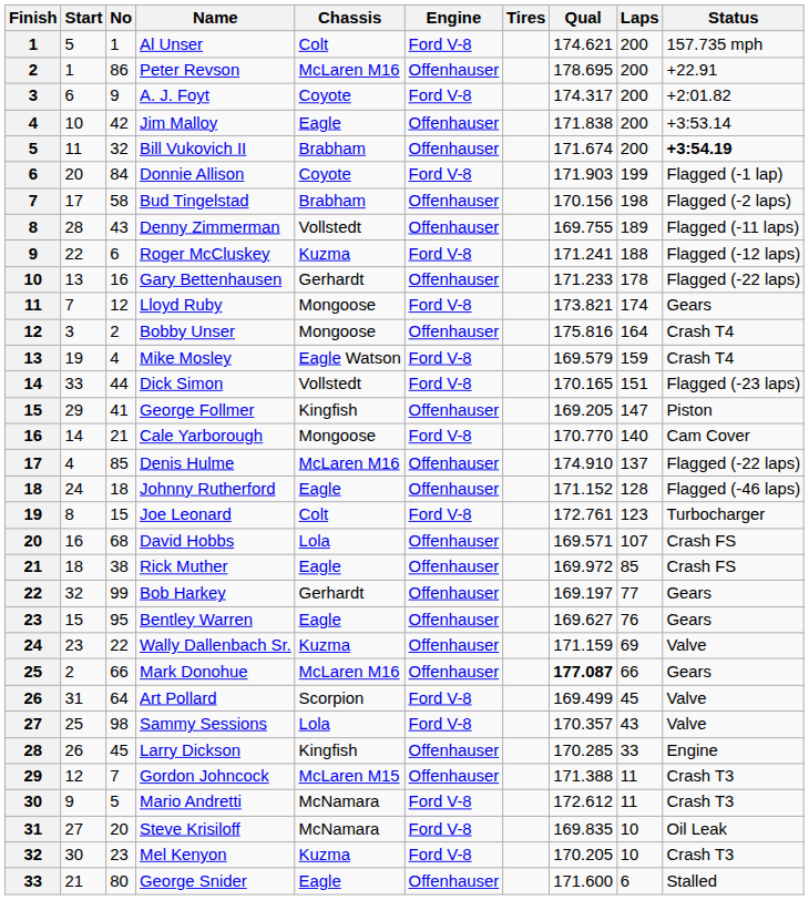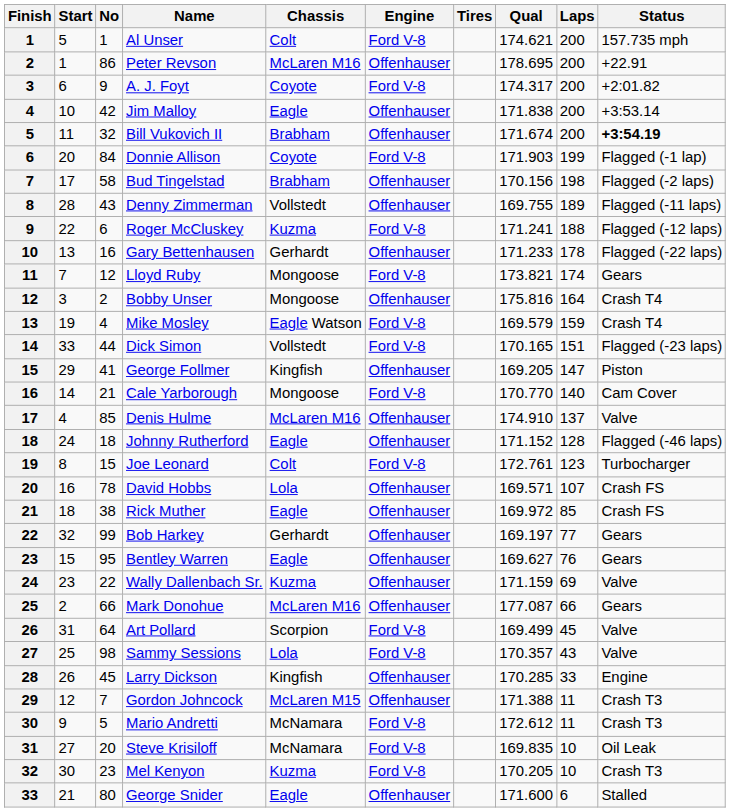Denis Hulme | Status: Flagged (-22 laps) -> Valve
David Hobbs | No: 68 -> 78
Mark Donohue | Qual: bold -> normal
